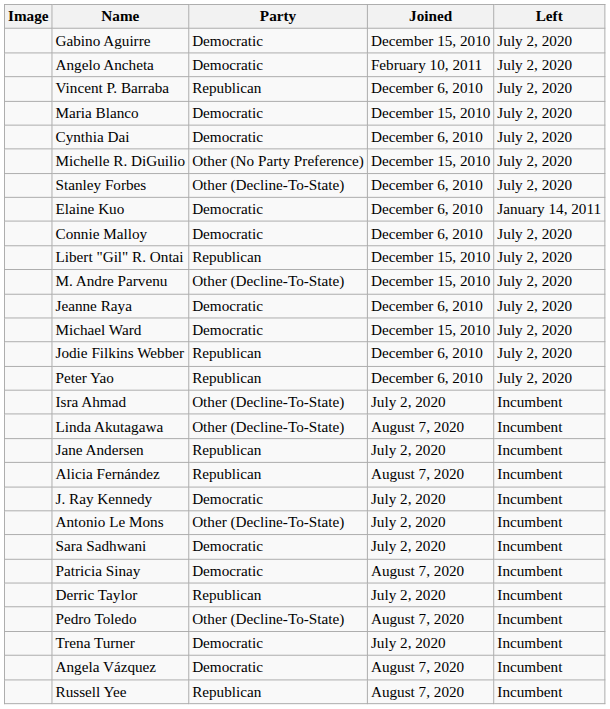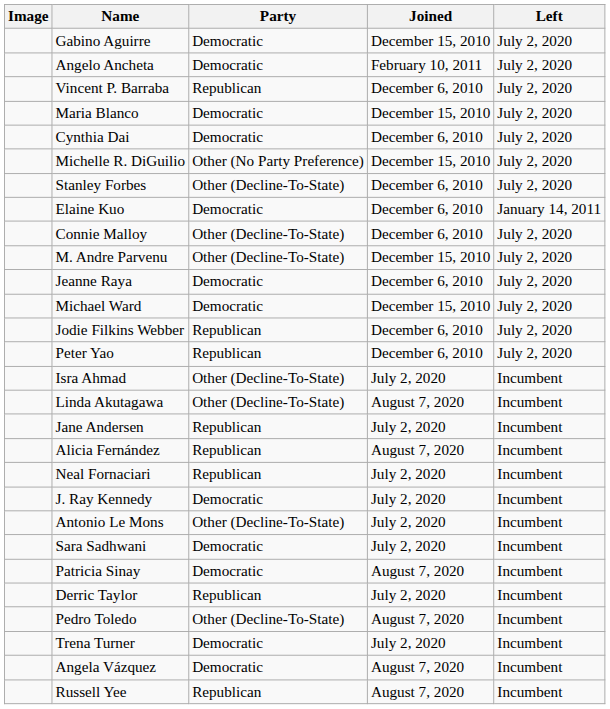Connie Malloy | Party: Democratic -> Other (Decline-To-State)
- row: Libert "Gil" R. Ontai | Republican | December 15, 2010 | July 2, 2020
+ row: Neal Fornaciari | Republican | July 2, 2020 | Incumbent
